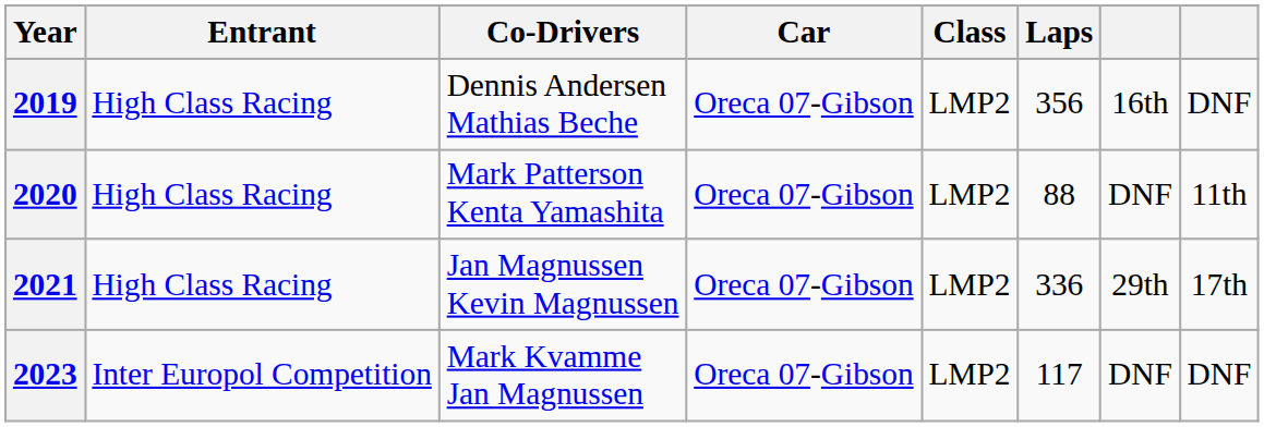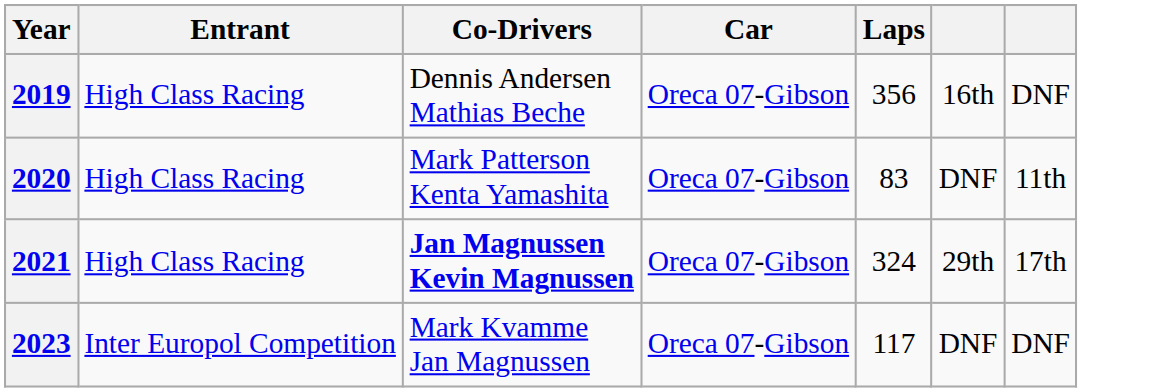- column: Class | LMP2 | LMP2 | LMP2 | LMP2
2020 | Laps: 88 -> 83
2021 | Co-Drivers: normal -> bold
2021 | Laps: 336 -> 324
